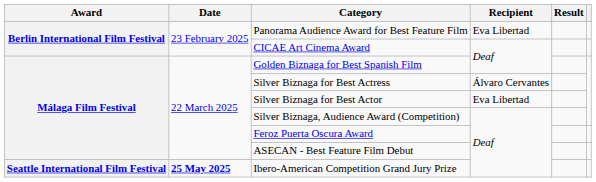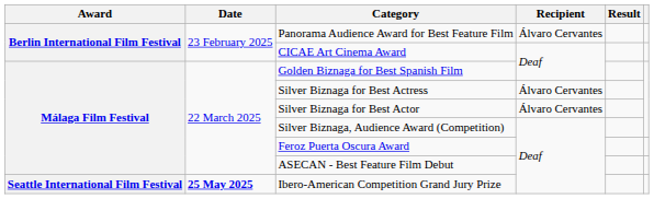Panorama Audience Award for Best Feature Film | Recipient: Eva Libertad -> Álvaro Cervantes
Silver Biznaga for Best Actor | Recipient: Eva Libertad -> Álvaro Cervantes
